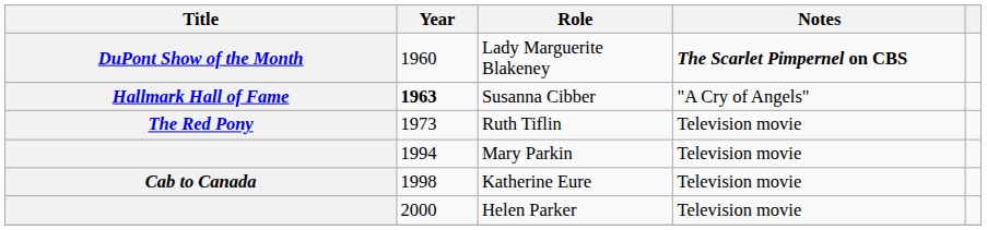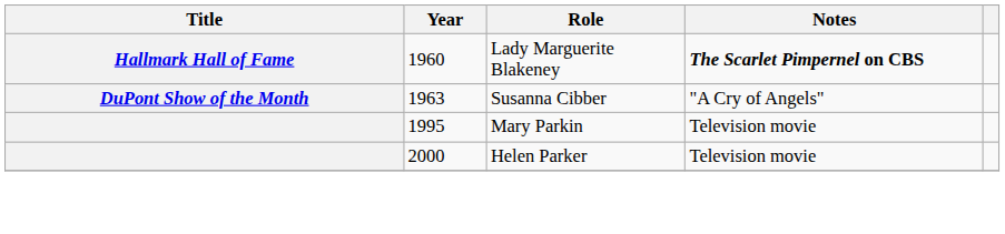Lady Marguerite Blakeney | Title: DuPont Show of the Month -> Hallmark Hall of Fame
Susanna Cibber | Title: Hallmark Hall of Fame -> DuPont Show of the Month
Susanna Cibber | Year: bold -> normal
- row: The Red Pony | 1973 | Ruth Tiflin | Television movie
Mary Parkin | Year: 1994 -> 1995
- row: Cab to Canada | 1998 | Katherine Eure | Television movie
